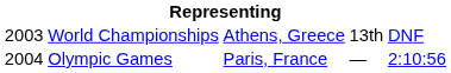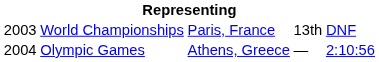World Championships | column 3: Athens, Greece -> Paris, France
Olympic Games | column 3: Paris, France -> Athens, Greece
